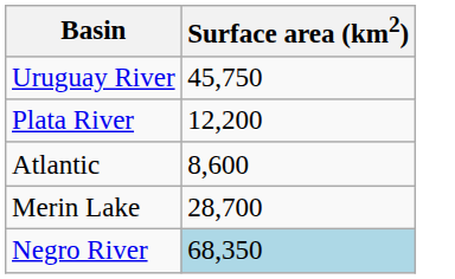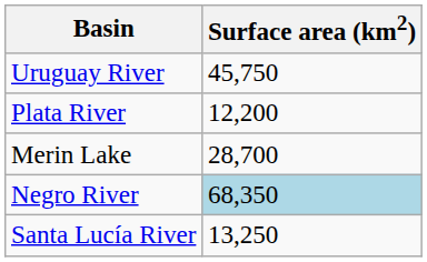- row: Atlantic | 8,600
+ row: Santa Lucía River | 13,250
